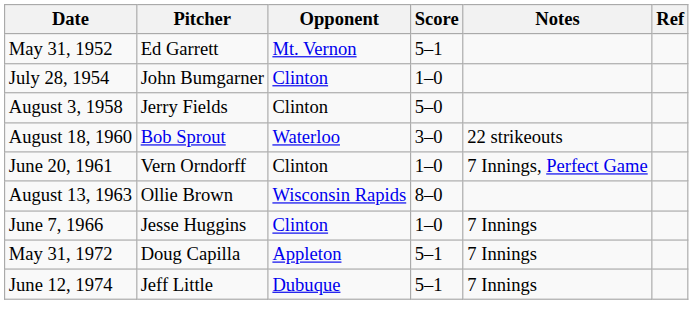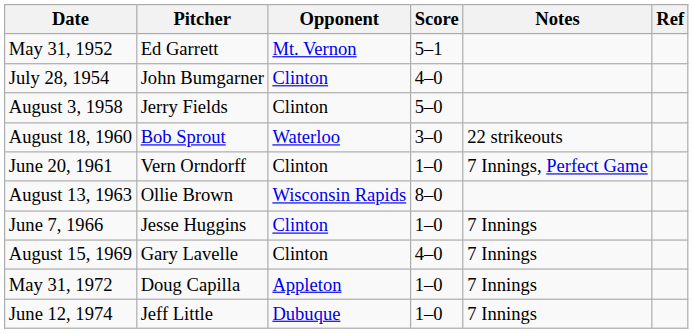July 28, 1954 | Score: 1–0 -> 4–0
+ row: August 15, 1969 | Gary Lavelle | Clinton | 4–0 | 7 Innings
May 31, 1972 | Score: 5–1 -> 1–0
June 12, 1974 | Score: 5–1 -> 1–0
